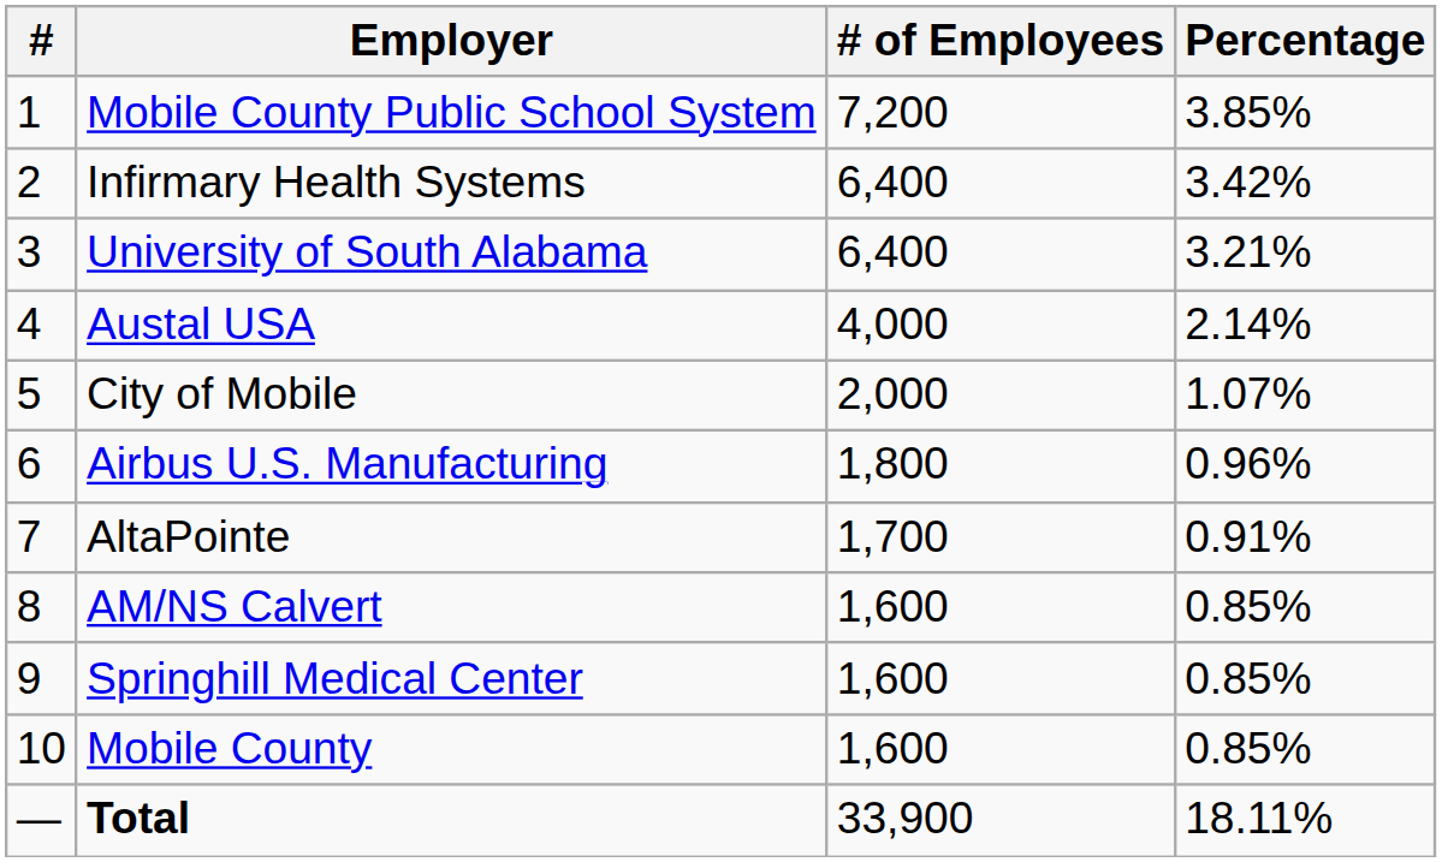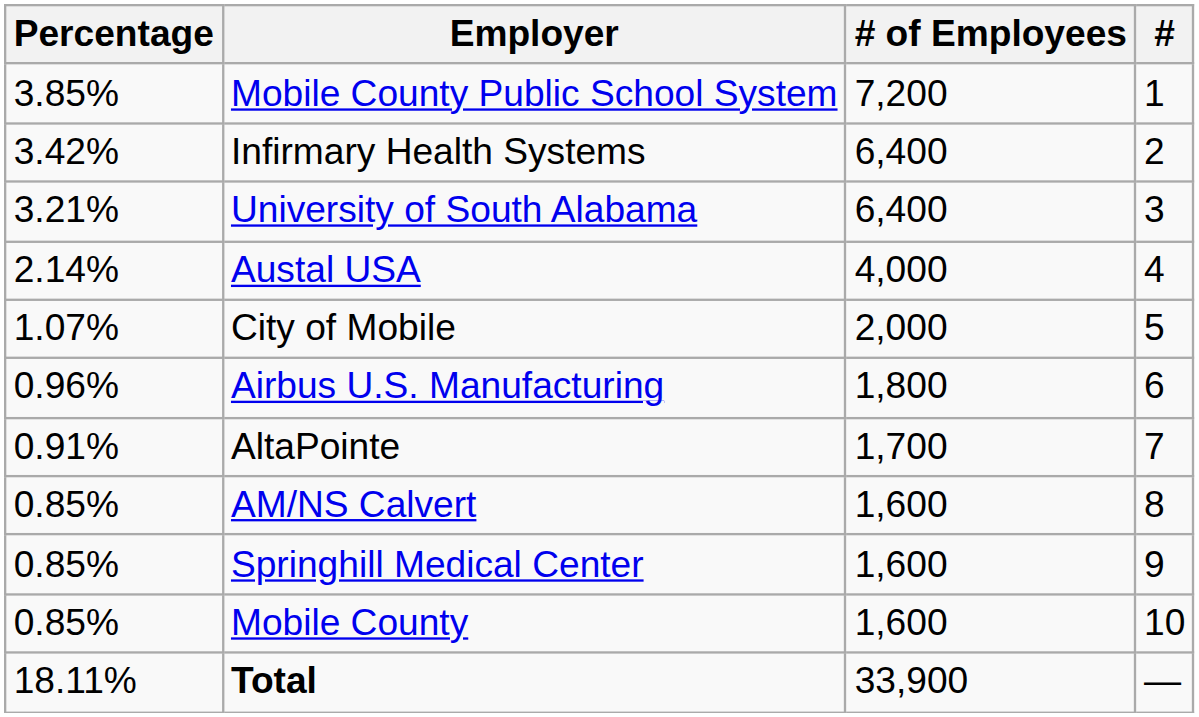columns swapped: # <-> Percentage
